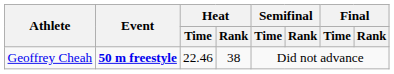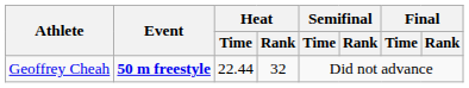Geoffrey Cheah | Heat / Time: 22.46 -> 22.44
Geoffrey Cheah | Heat / Rank: 38 -> 32
